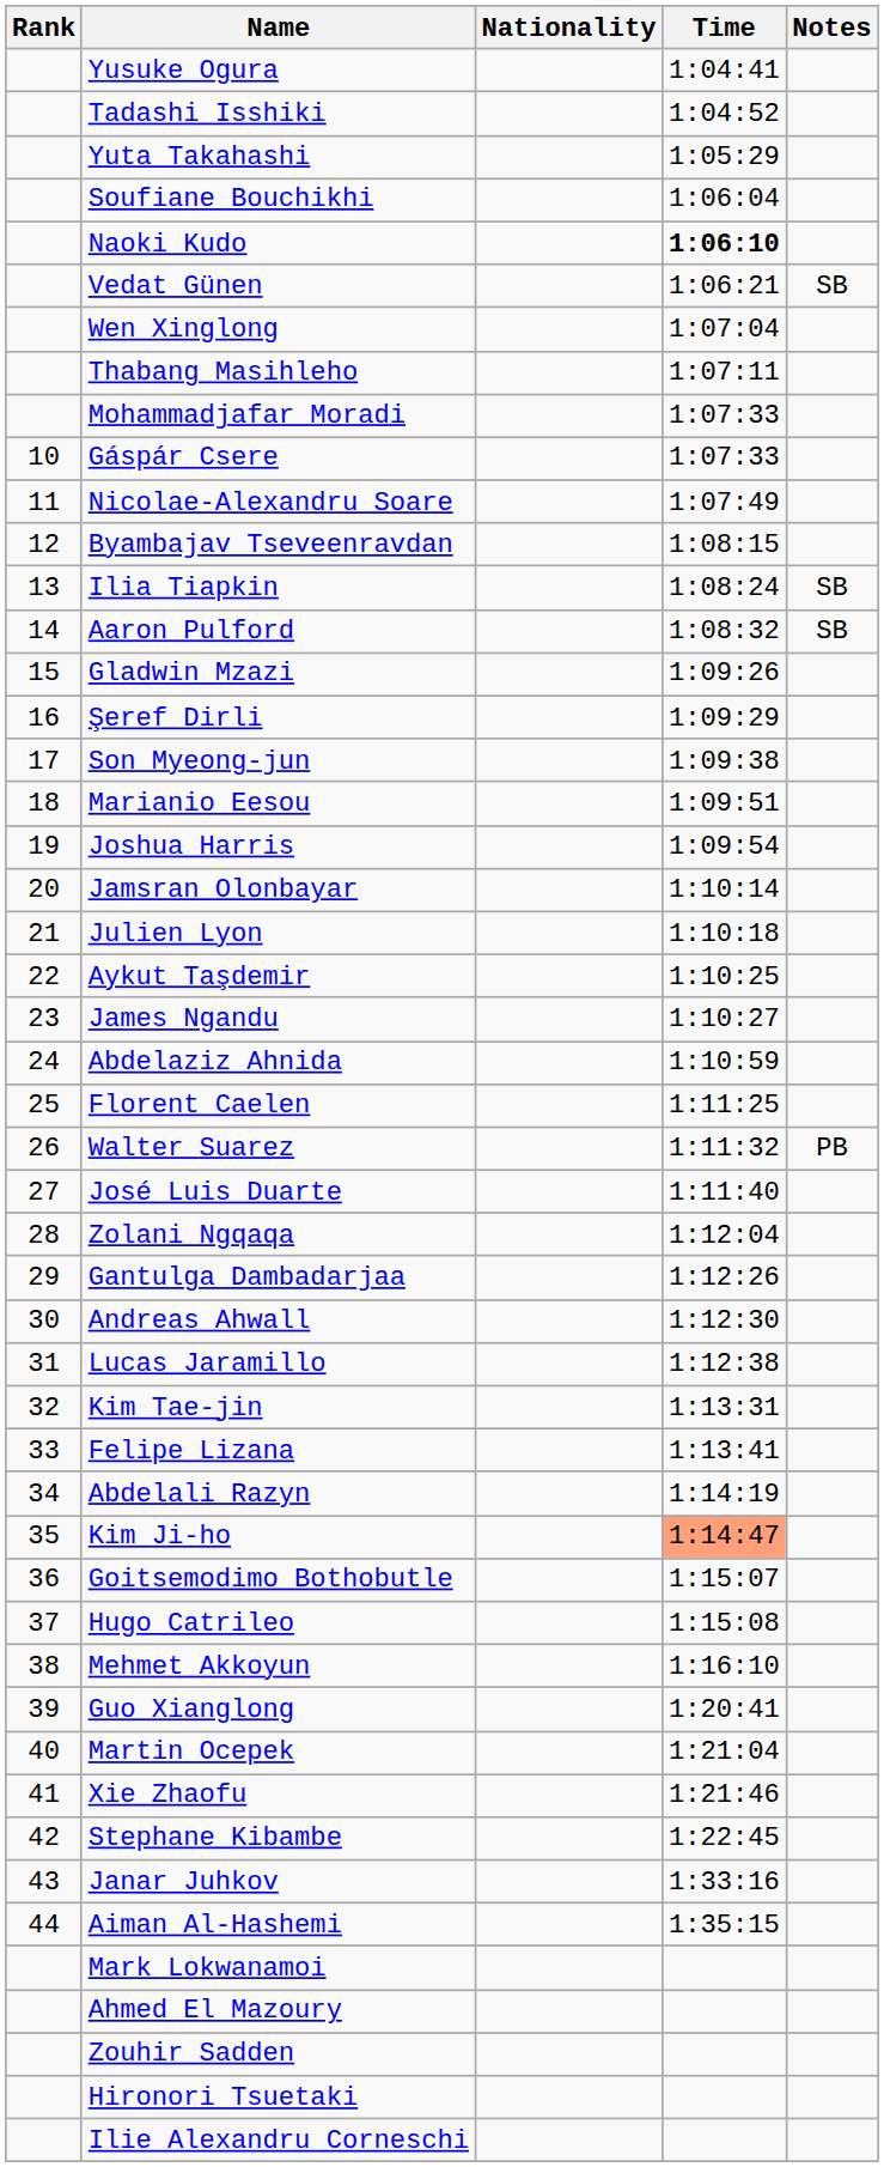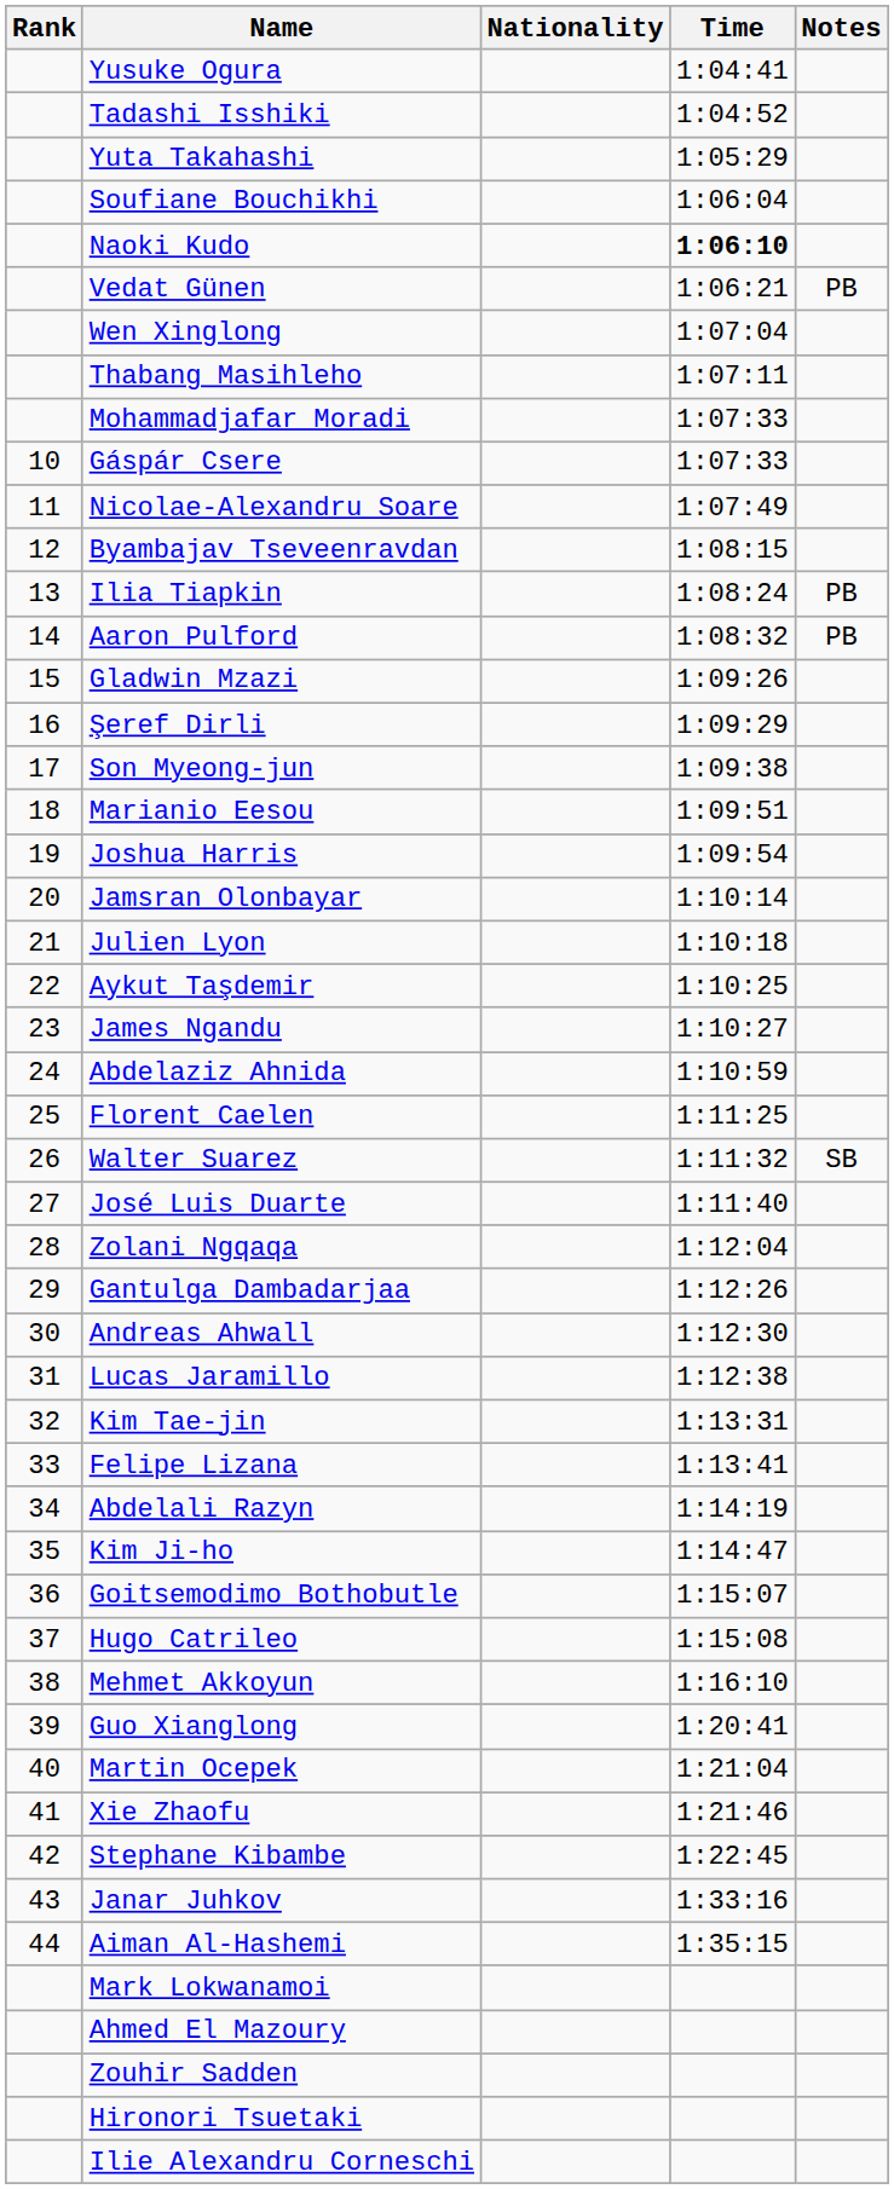Vedat Günen | Notes: SB -> PB
Ilia Tiapkin | Notes: SB -> PB
Aaron Pulford | Notes: SB -> PB
Walter Suarez | Notes: PB -> SB
Kim Ji-ho | Time: lightsalmon background -> no background
